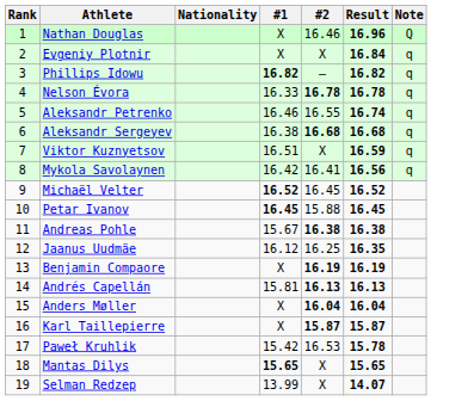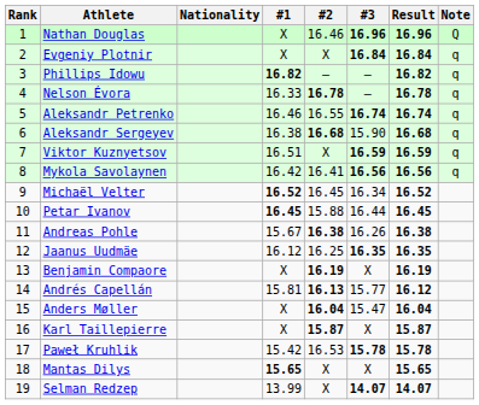+ column: #3 | 16.96 | 16.84 | – | – | 16.74 | 15.90 | 16.59 | 16.56 | 16.34 | 16.44 | 16.26 | 16.35 | X | 15.77 | 15.47 | X | 15.78 | X | 14.07
Andrés Capellán | Result: 16.13 -> 16.12
